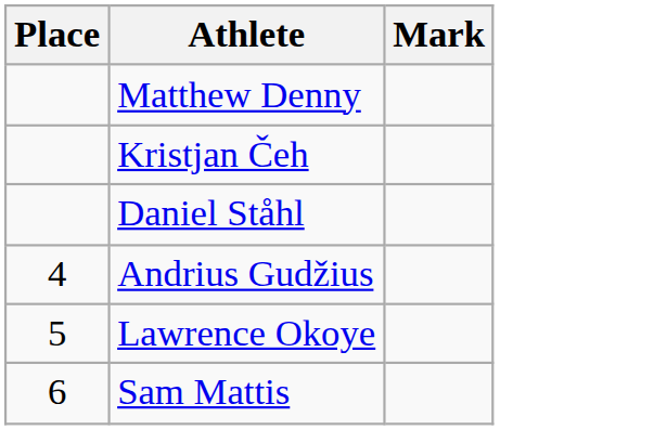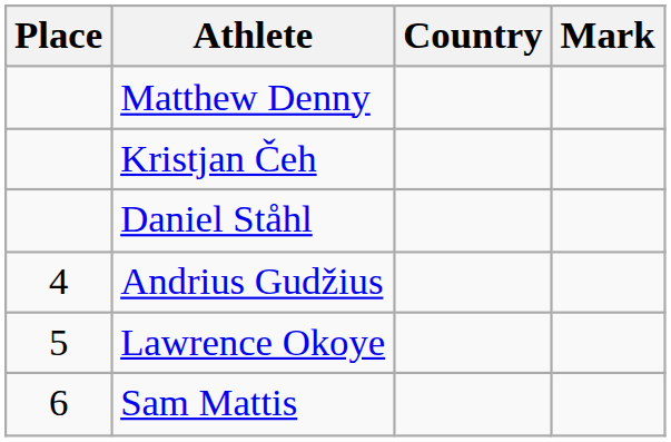+ column: Country
